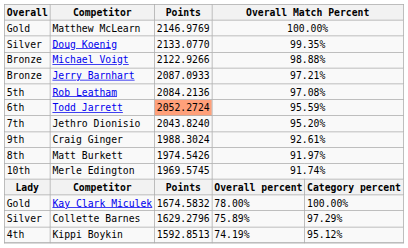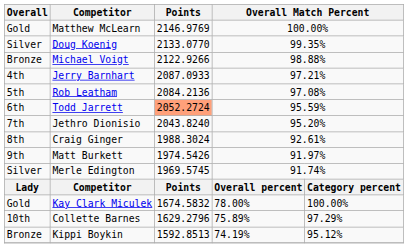Jerry Barnhart | Overall: Bronze -> 4th
Craig Ginger | Overall: 9th -> 8th
Matt Burkett | Overall: 8th -> 9th
Merle Edington | Overall: 10th -> Silver
Collette Barnes | Overall: Silver -> 10th
Kippi Boykin | Overall: 4th -> Bronze
